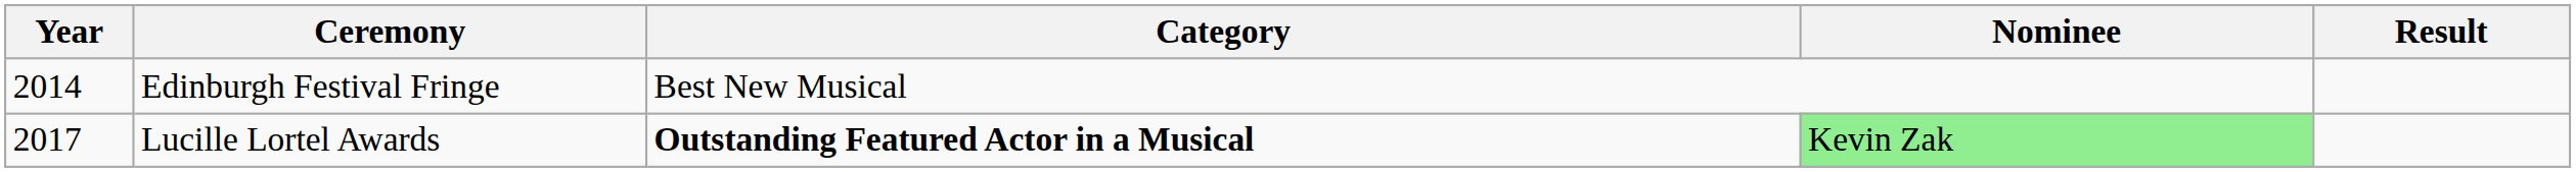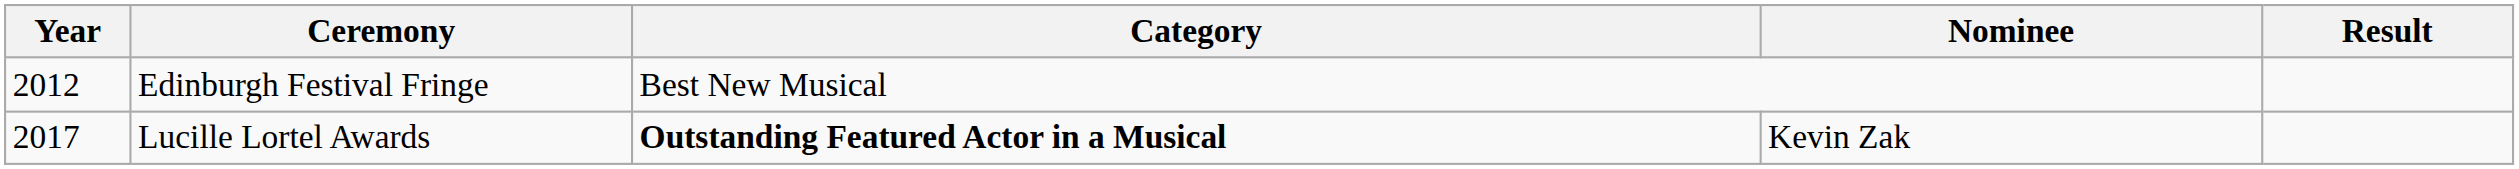Edinburgh Festival Fringe | Year: 2014 -> 2012
Lucille Lortel Awards | Nominee: lightgreen background -> no background
